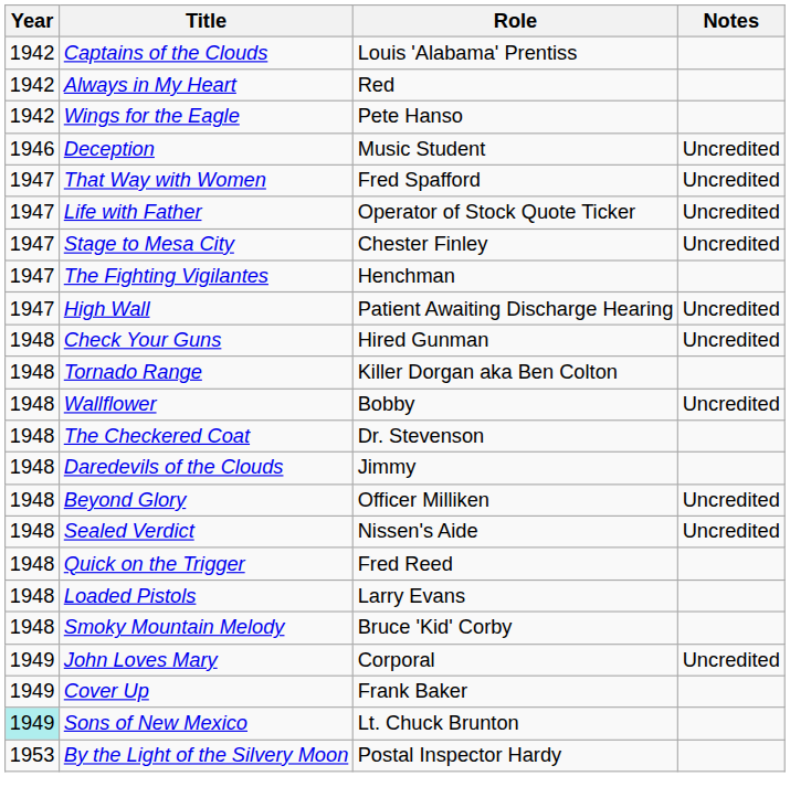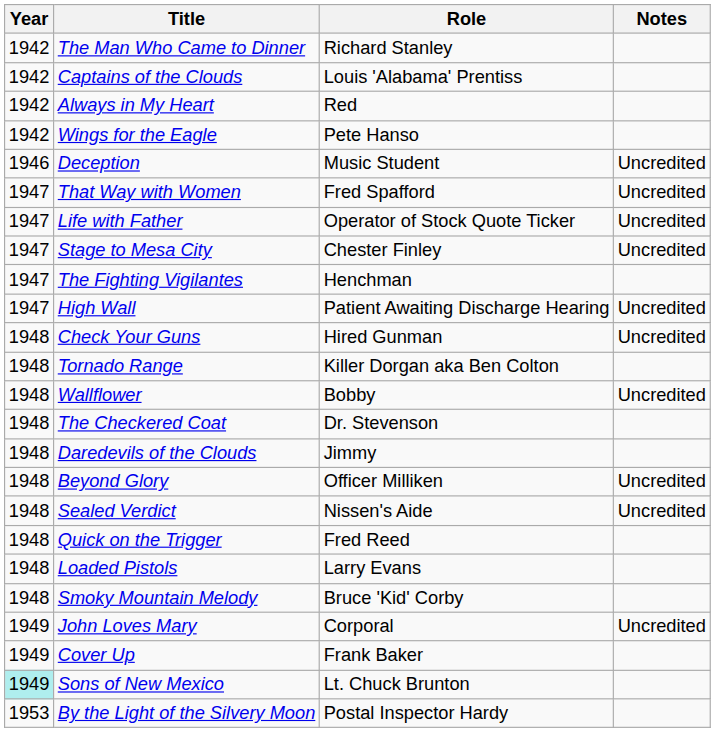+ row: 1942 | The Man Who Came to Dinner | Richard Stanley
